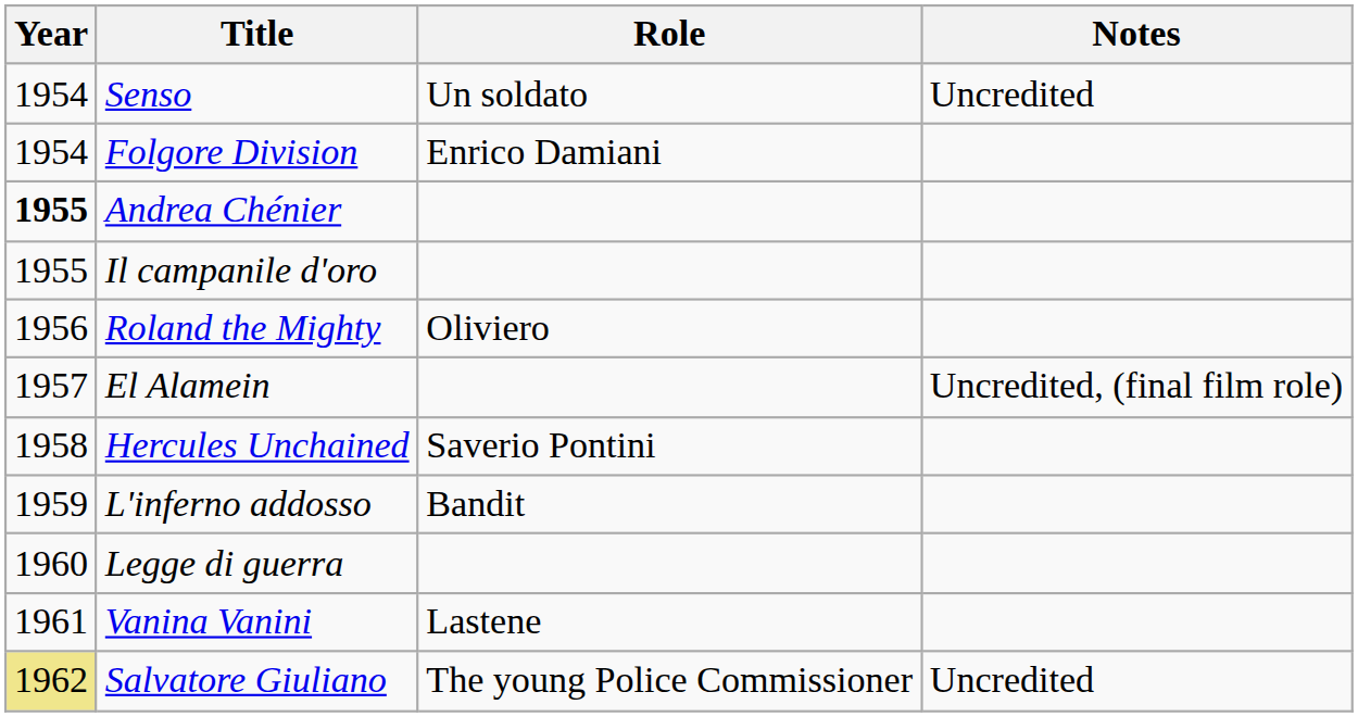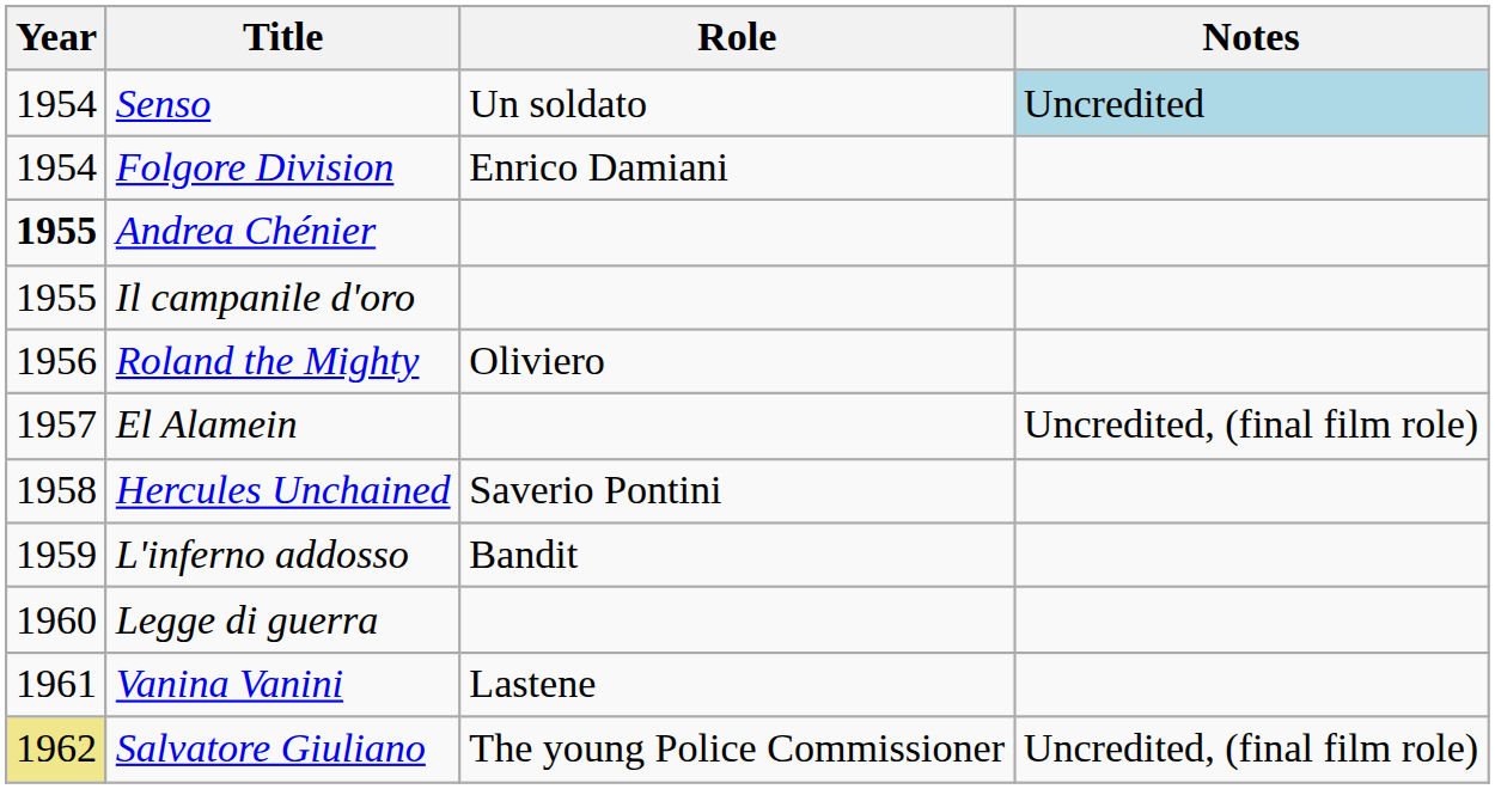Senso | Notes: no background -> lightblue background
Salvatore Giuliano | Notes: Uncredited -> Uncredited, (final film role)
